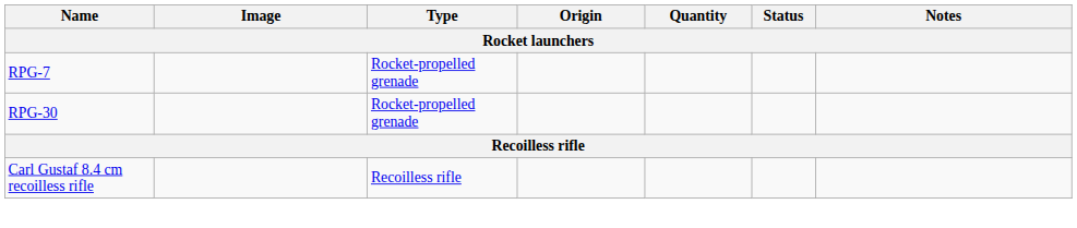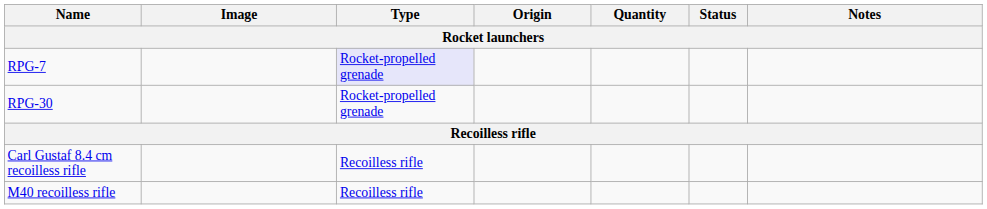RPG-7 | Type: no background -> lavender background
+ row: M40 recoilless rifle | Recoilless rifle
